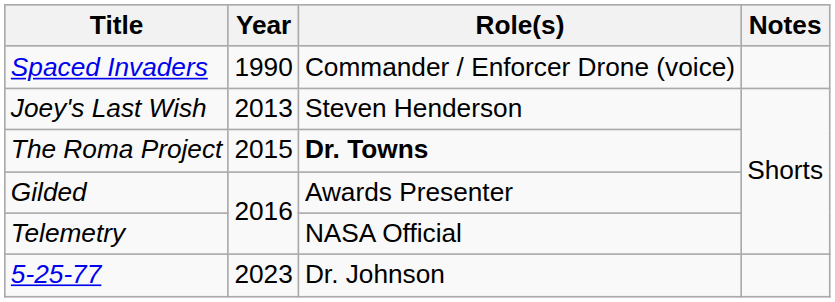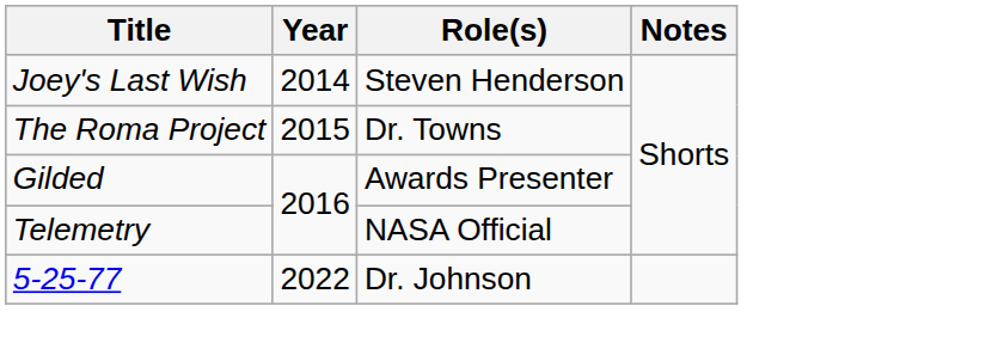- row: Spaced Invaders | 1990 | Commander / Enforcer Drone (voice)
Joey's Last Wish | Year: 2013 -> 2014
The Roma Project | Role(s): bold -> normal
5-25-77 | Year: 2023 -> 2022
